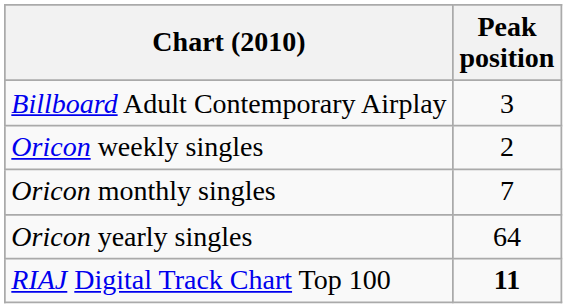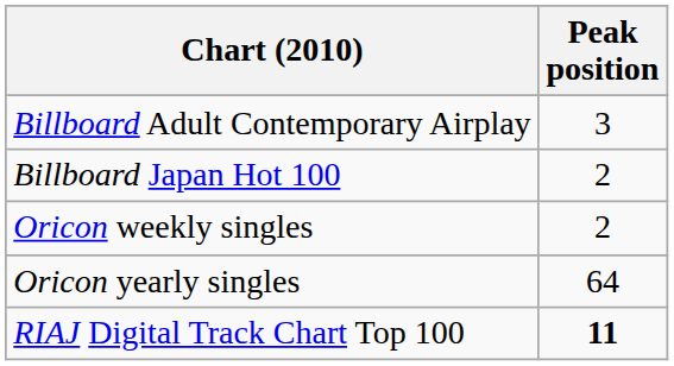+ row: Billboard Japan Hot 100 | 2
- row: Oricon monthly singles | 7
